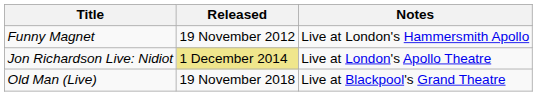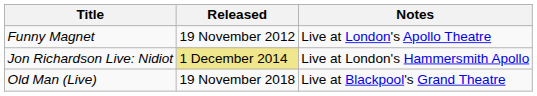Funny Magnet | Notes: Live at London's Hammersmith Apollo -> Live at London's Apollo Theatre
Jon Richardson Live: Nidiot | Notes: Live at London's Apollo Theatre -> Live at London's Hammersmith Apollo
